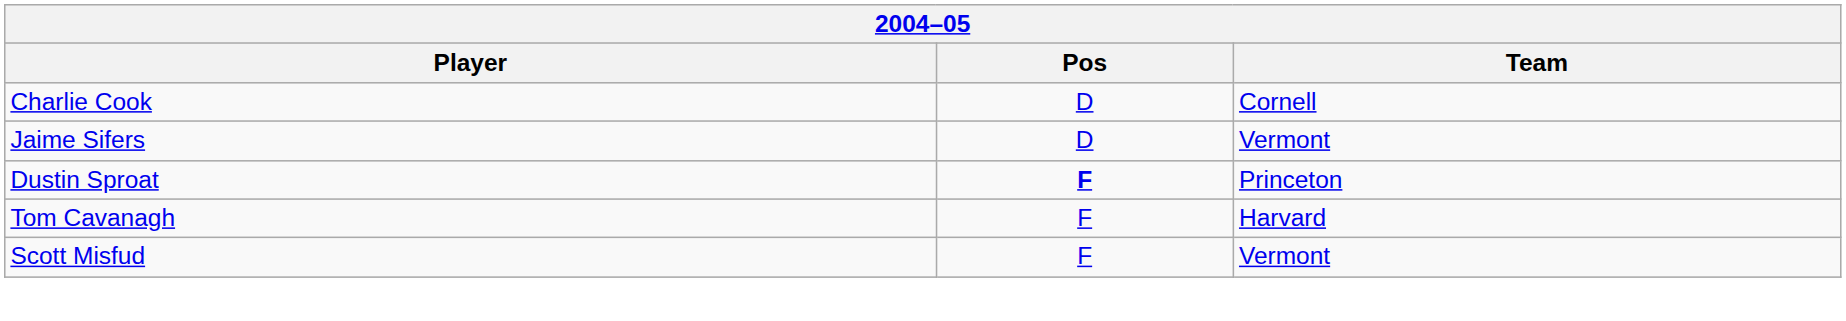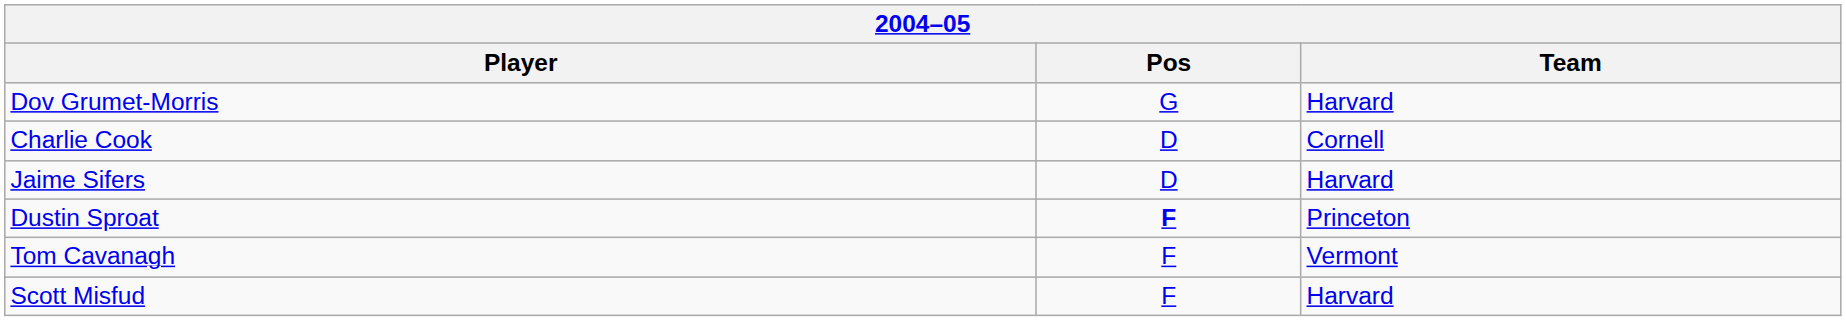+ row: Dov Grumet-Morris | G | Harvard
Jaime Sifers | Team: Vermont -> Harvard
Tom Cavanagh | Team: Harvard -> Vermont
Scott Misfud | Team: Vermont -> Harvard
